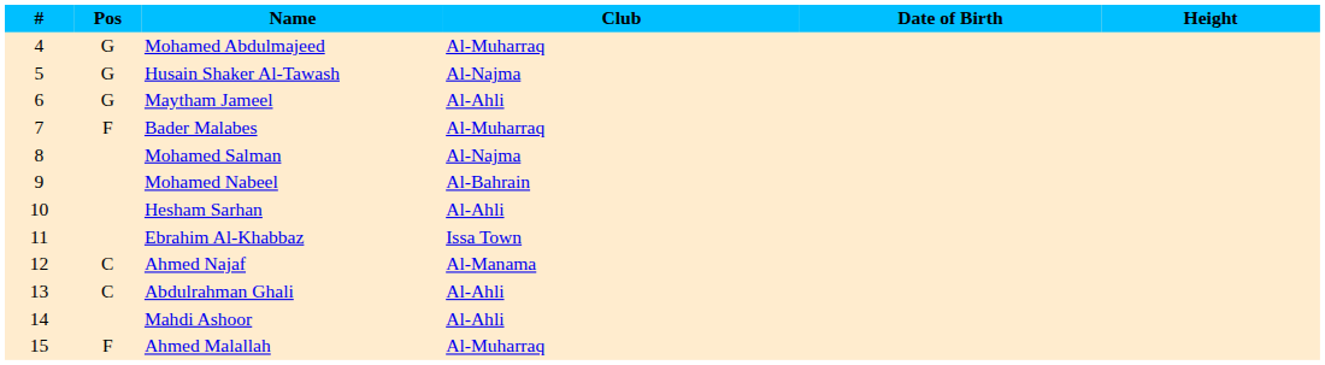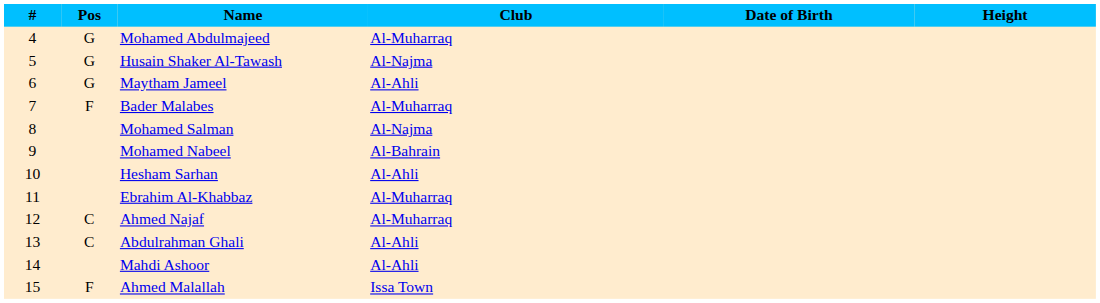Ebrahim Al-Khabbaz | Club: Issa Town -> Al-Muharraq
Ahmed Najaf | Club: Al-Manama -> Al-Muharraq
Ahmed Malallah | Club: Al-Muharraq -> Issa Town
